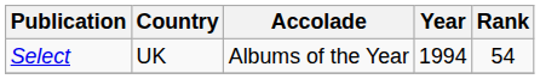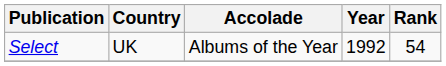Select | Year: 1994 -> 1992
